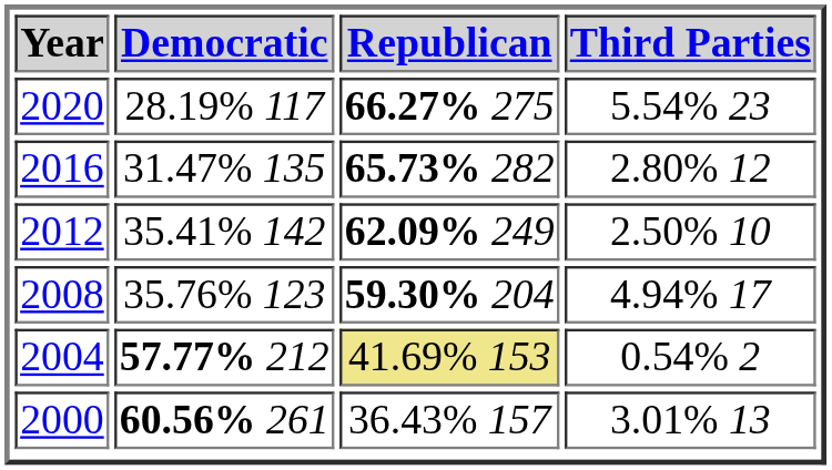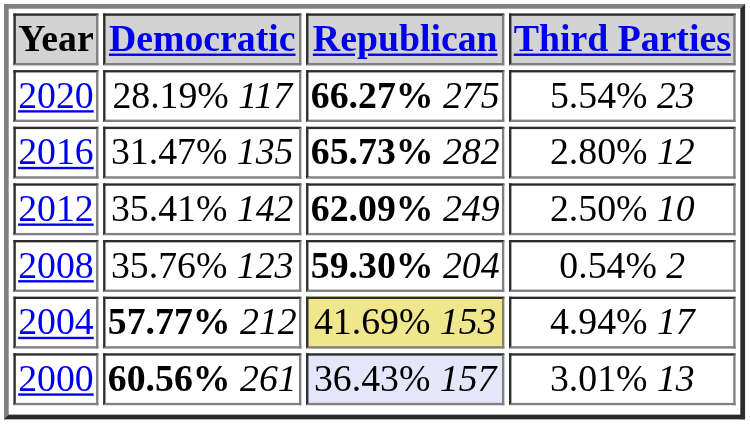2008 | Third Parties: 4.94% 17 -> 0.54% 2
2004 | Third Parties: 0.54% 2 -> 4.94% 17
2000 | Republican: no background -> lavender background
